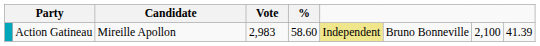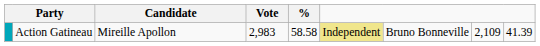Action Gatineau | %: 58.60 -> 58.58
Action Gatineau | column 8: 2,100 -> 2,109
